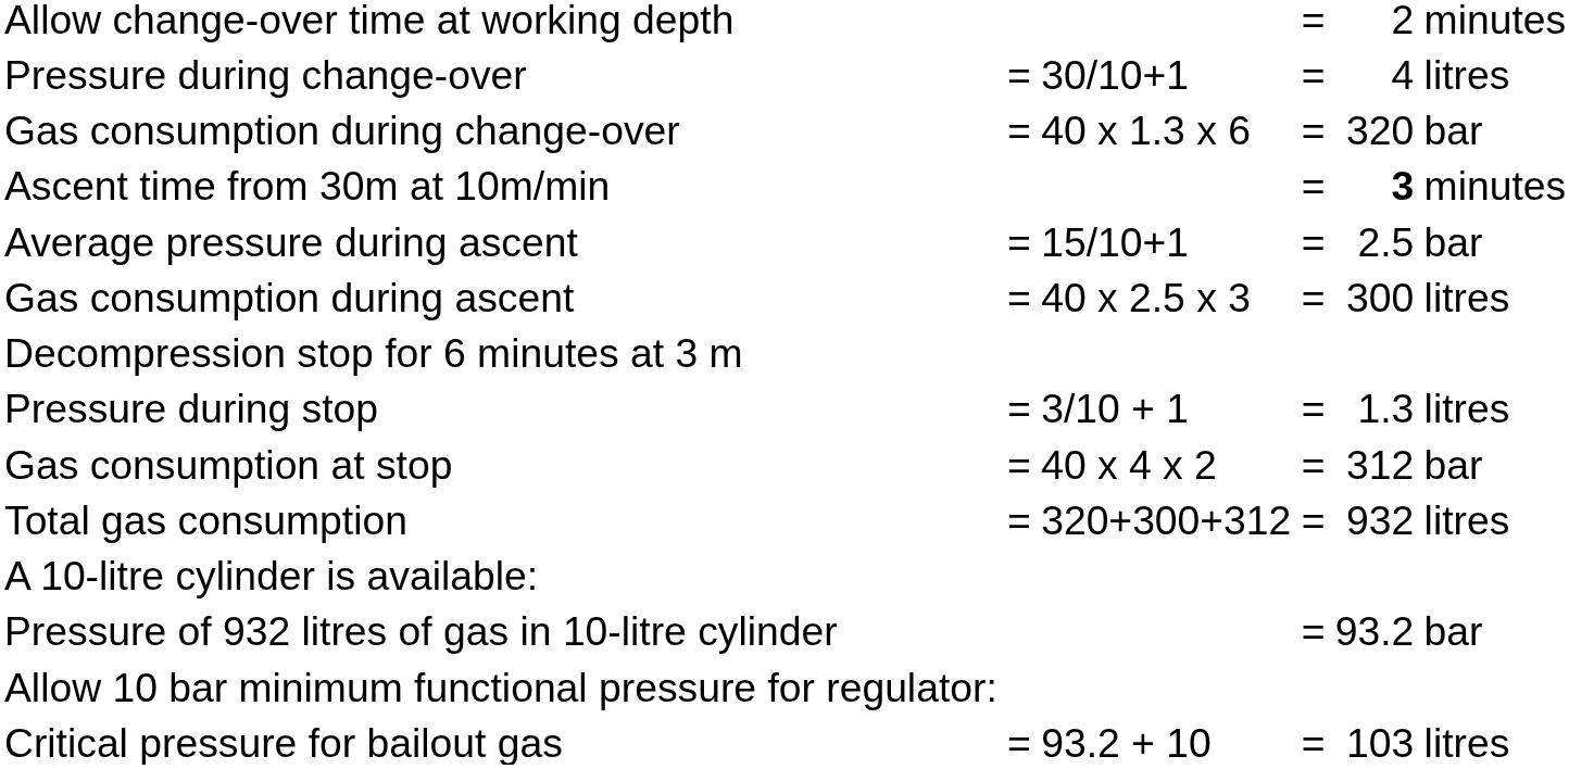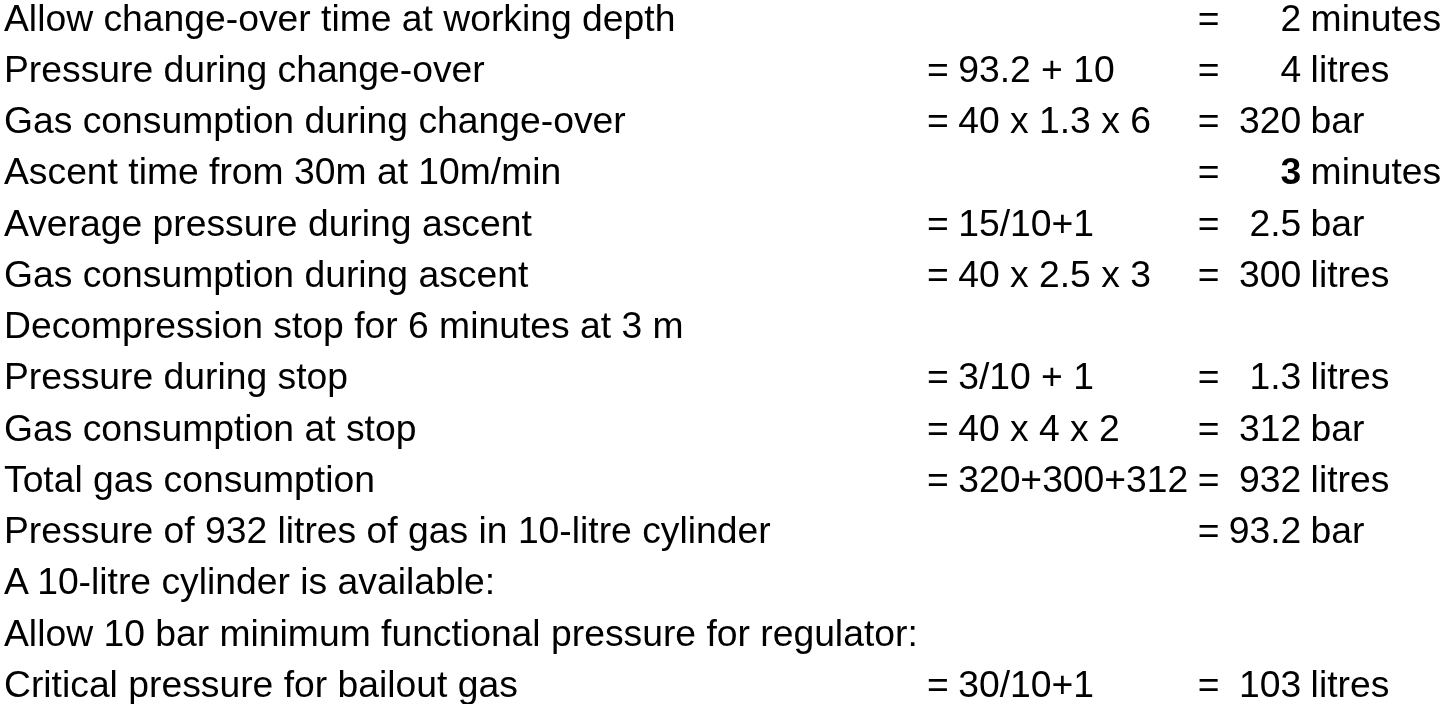Pressure during change-over | column 3: 30/10+1 -> 93.2 + 10
rows swapped: A 10-litre cylinder is available: <-> Pressure of 932 litres of gas in 10-litre cylinder
Critical pressure for bailout gas | column 3: 93.2 + 10 -> 30/10+1
